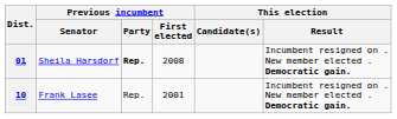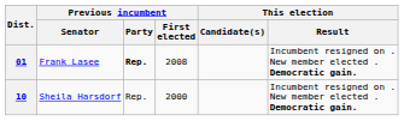01 | Previous incumbent / Senator: Sheila Harsdorf -> Frank Lasee
10 | Previous incumbent / Senator: Frank Lasee -> Sheila Harsdorf
10 | Previous incumbent / First elected: 2001 -> 2000
